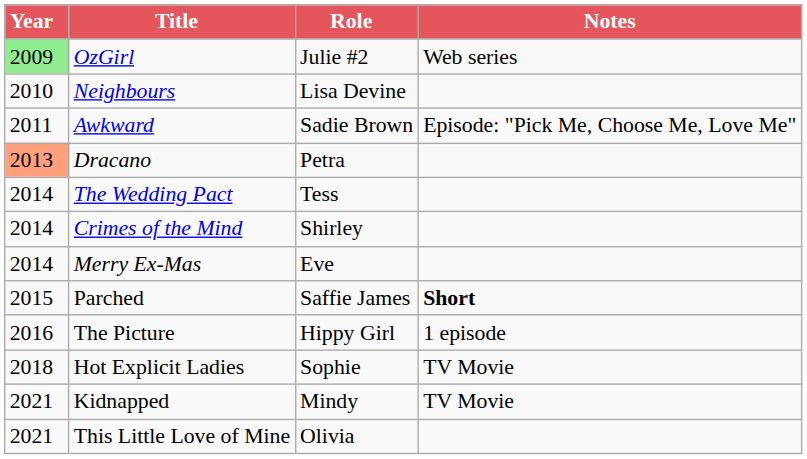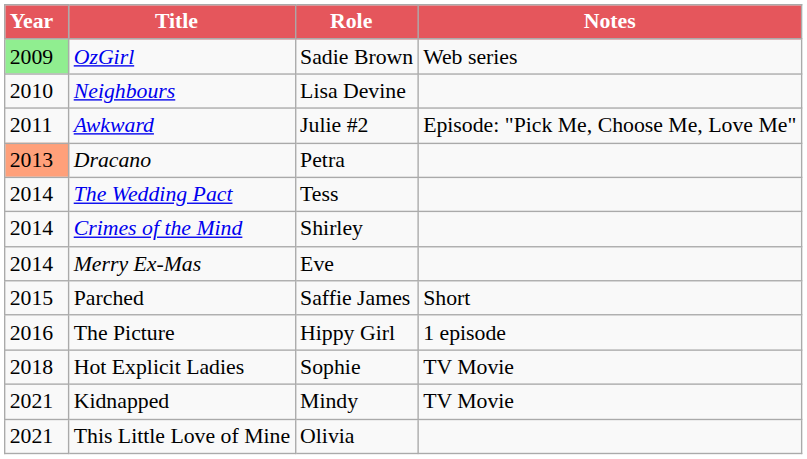OzGirl | Role: Julie #2 -> Sadie Brown
Awkward | Role: Sadie Brown -> Julie #2
Parched | Notes: bold -> normal
